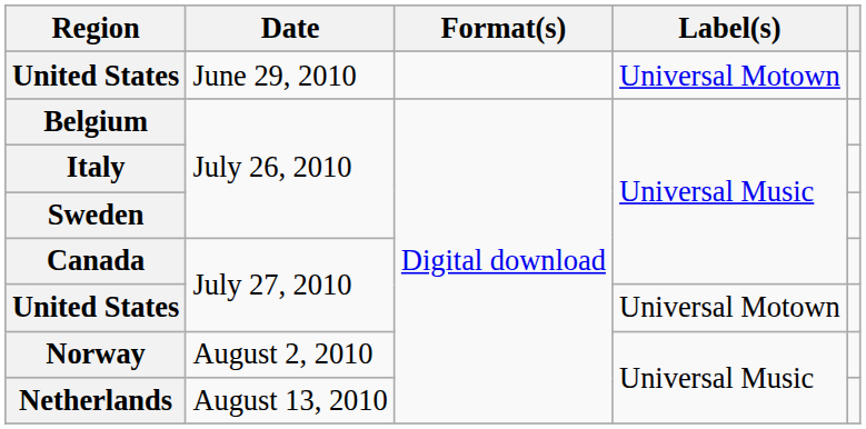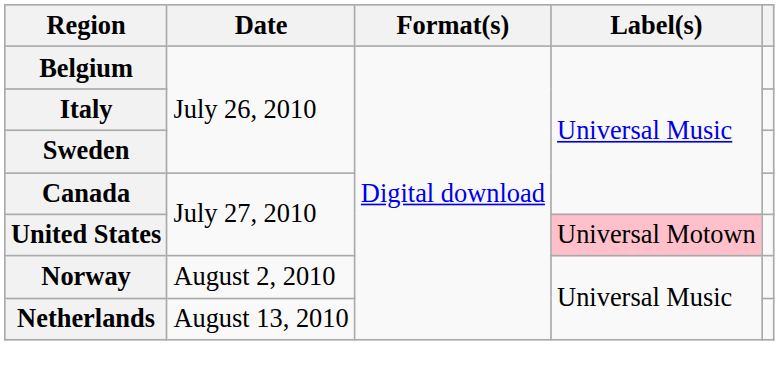- row: United States | June 29, 2010 | Universal Motown
United States / July 27, 2010 | Label(s): no background -> pink background
